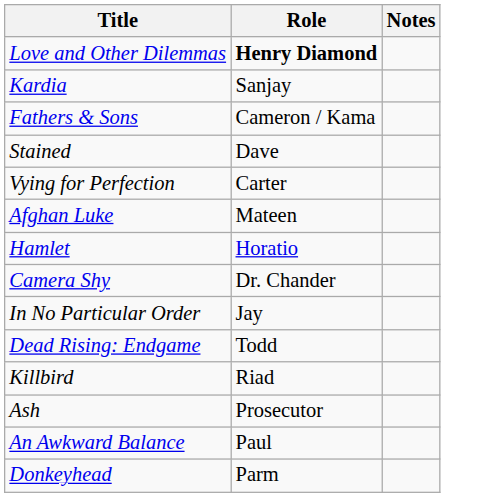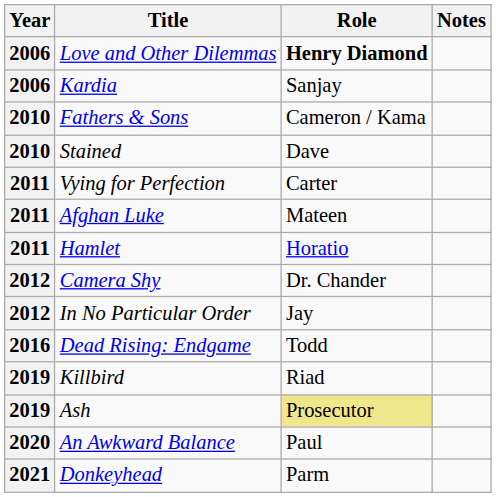+ column: Year | 2006 | 2006 | 2010 | 2010 | 2011 | 2011 | 2011 | 2012 | 2012 | 2016 | 2019 | 2019 | 2020 | 2021
Ash | Role: no background -> khaki background
